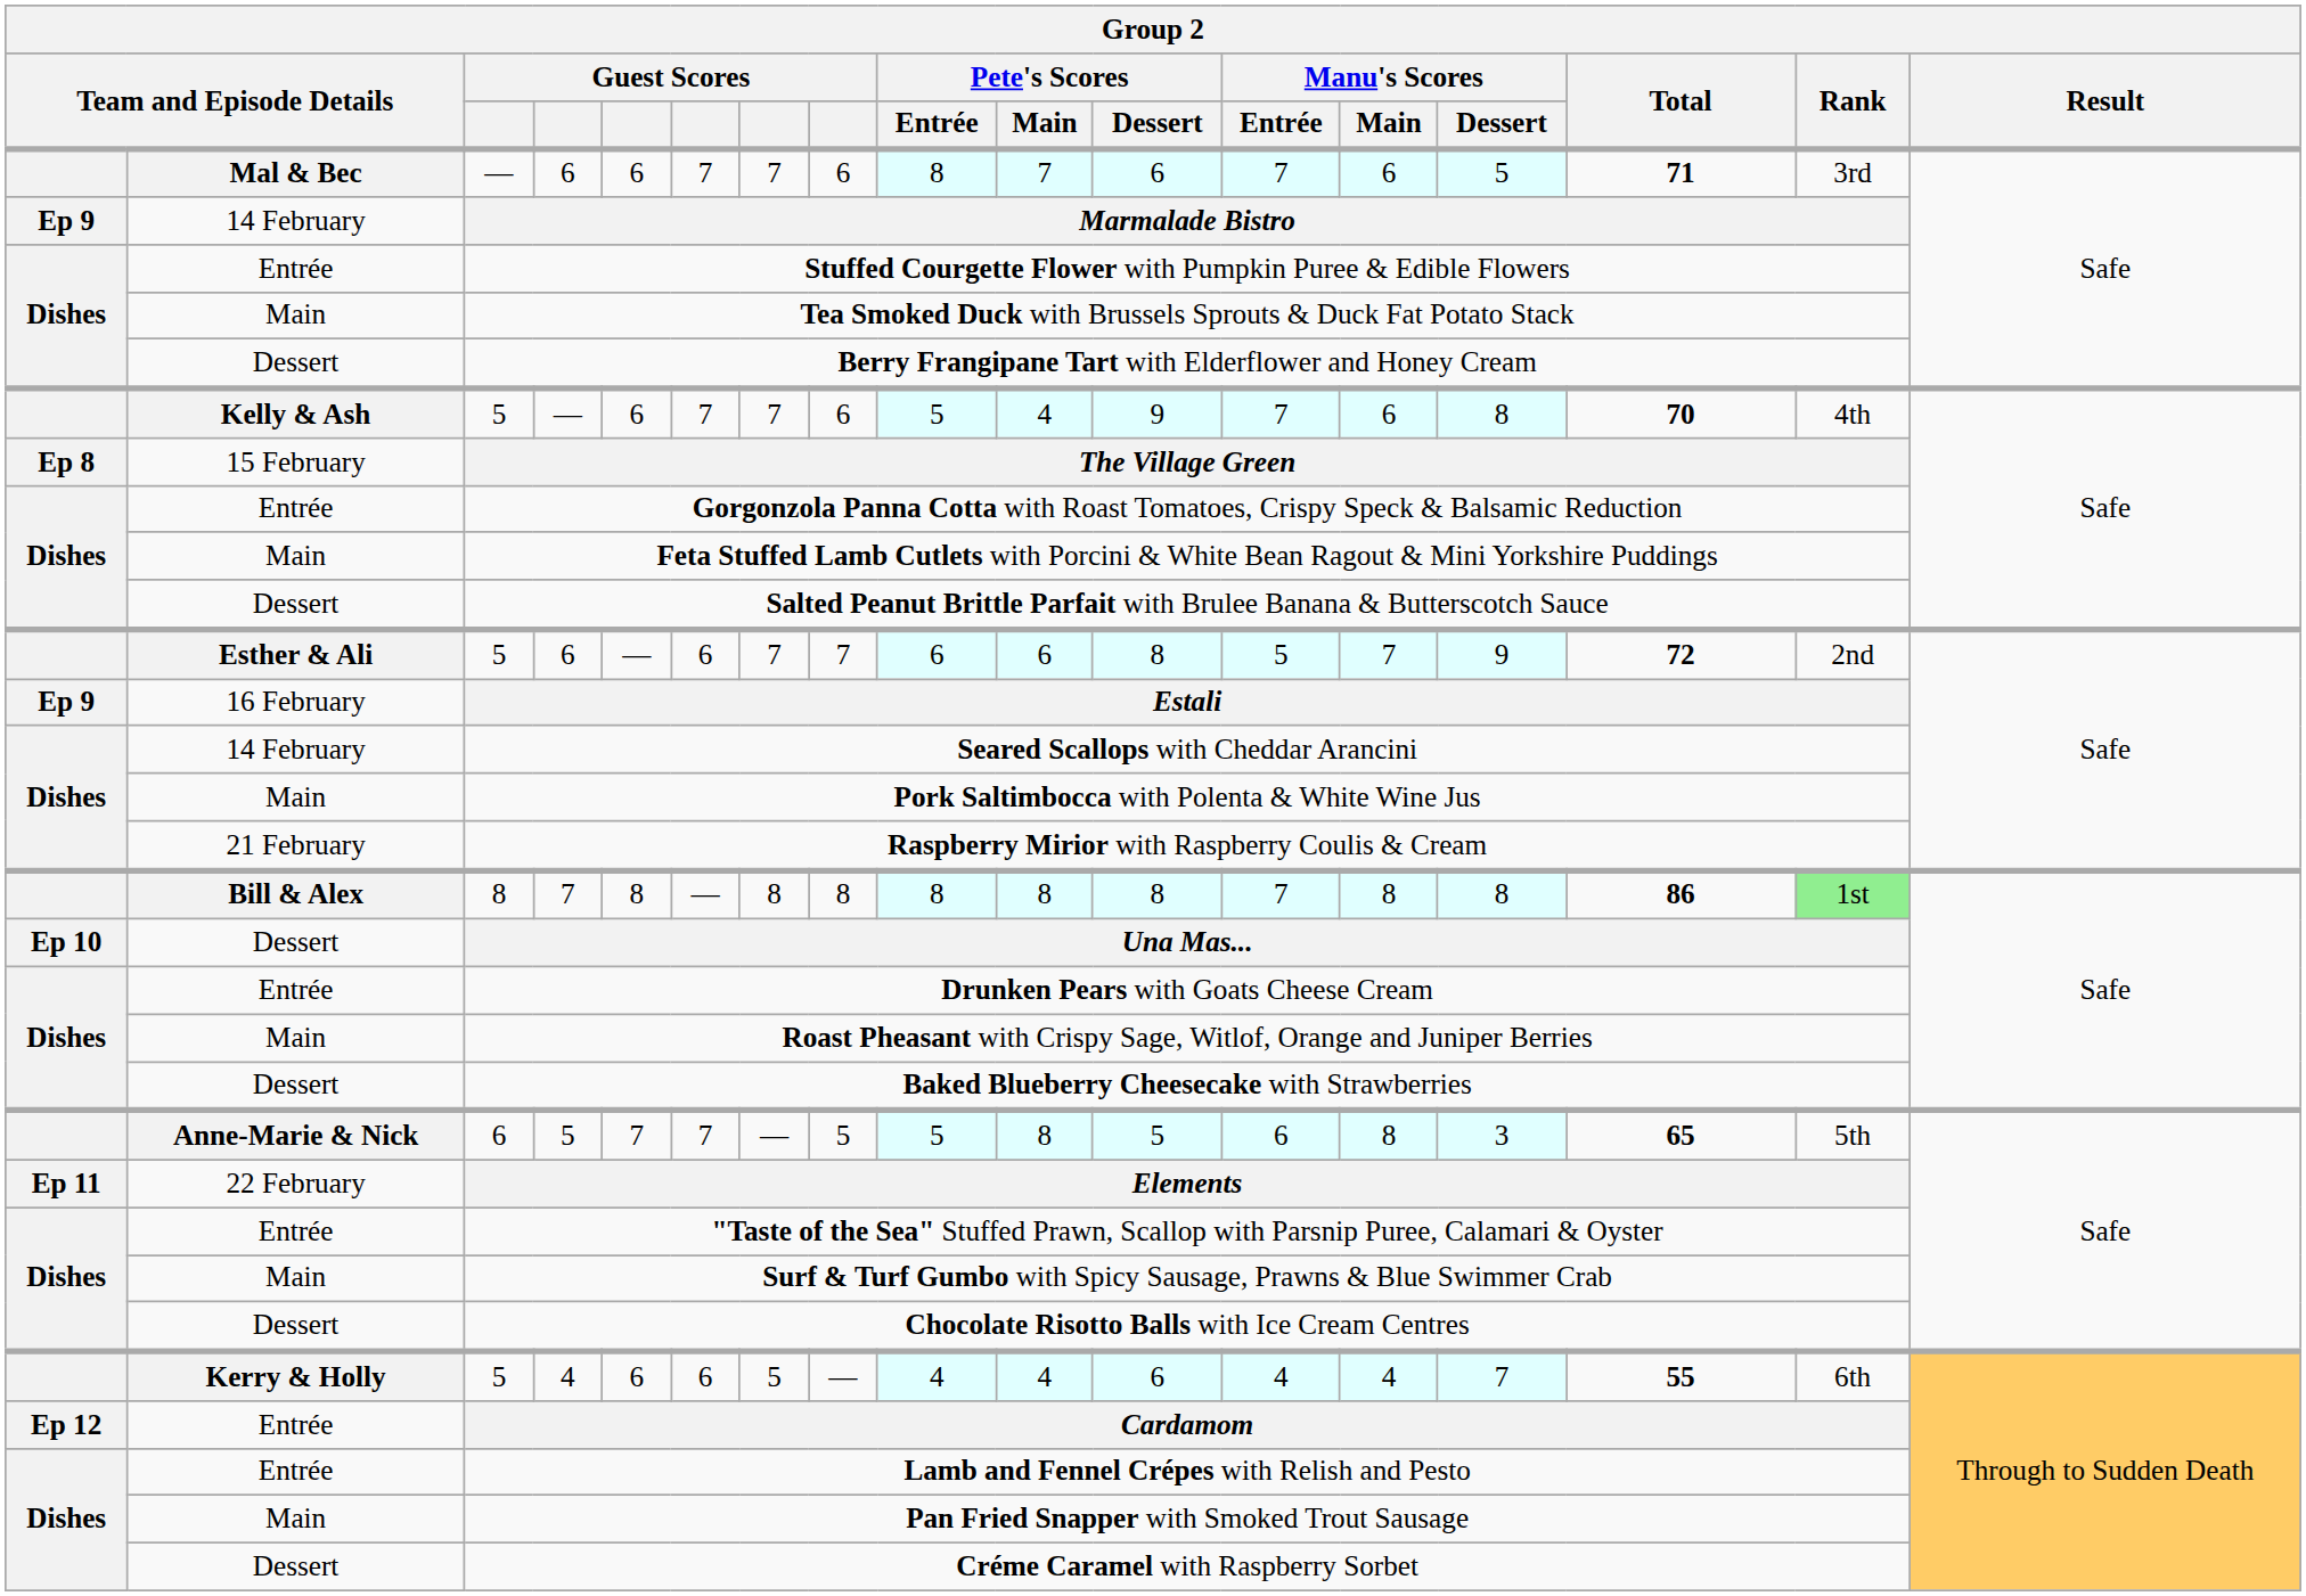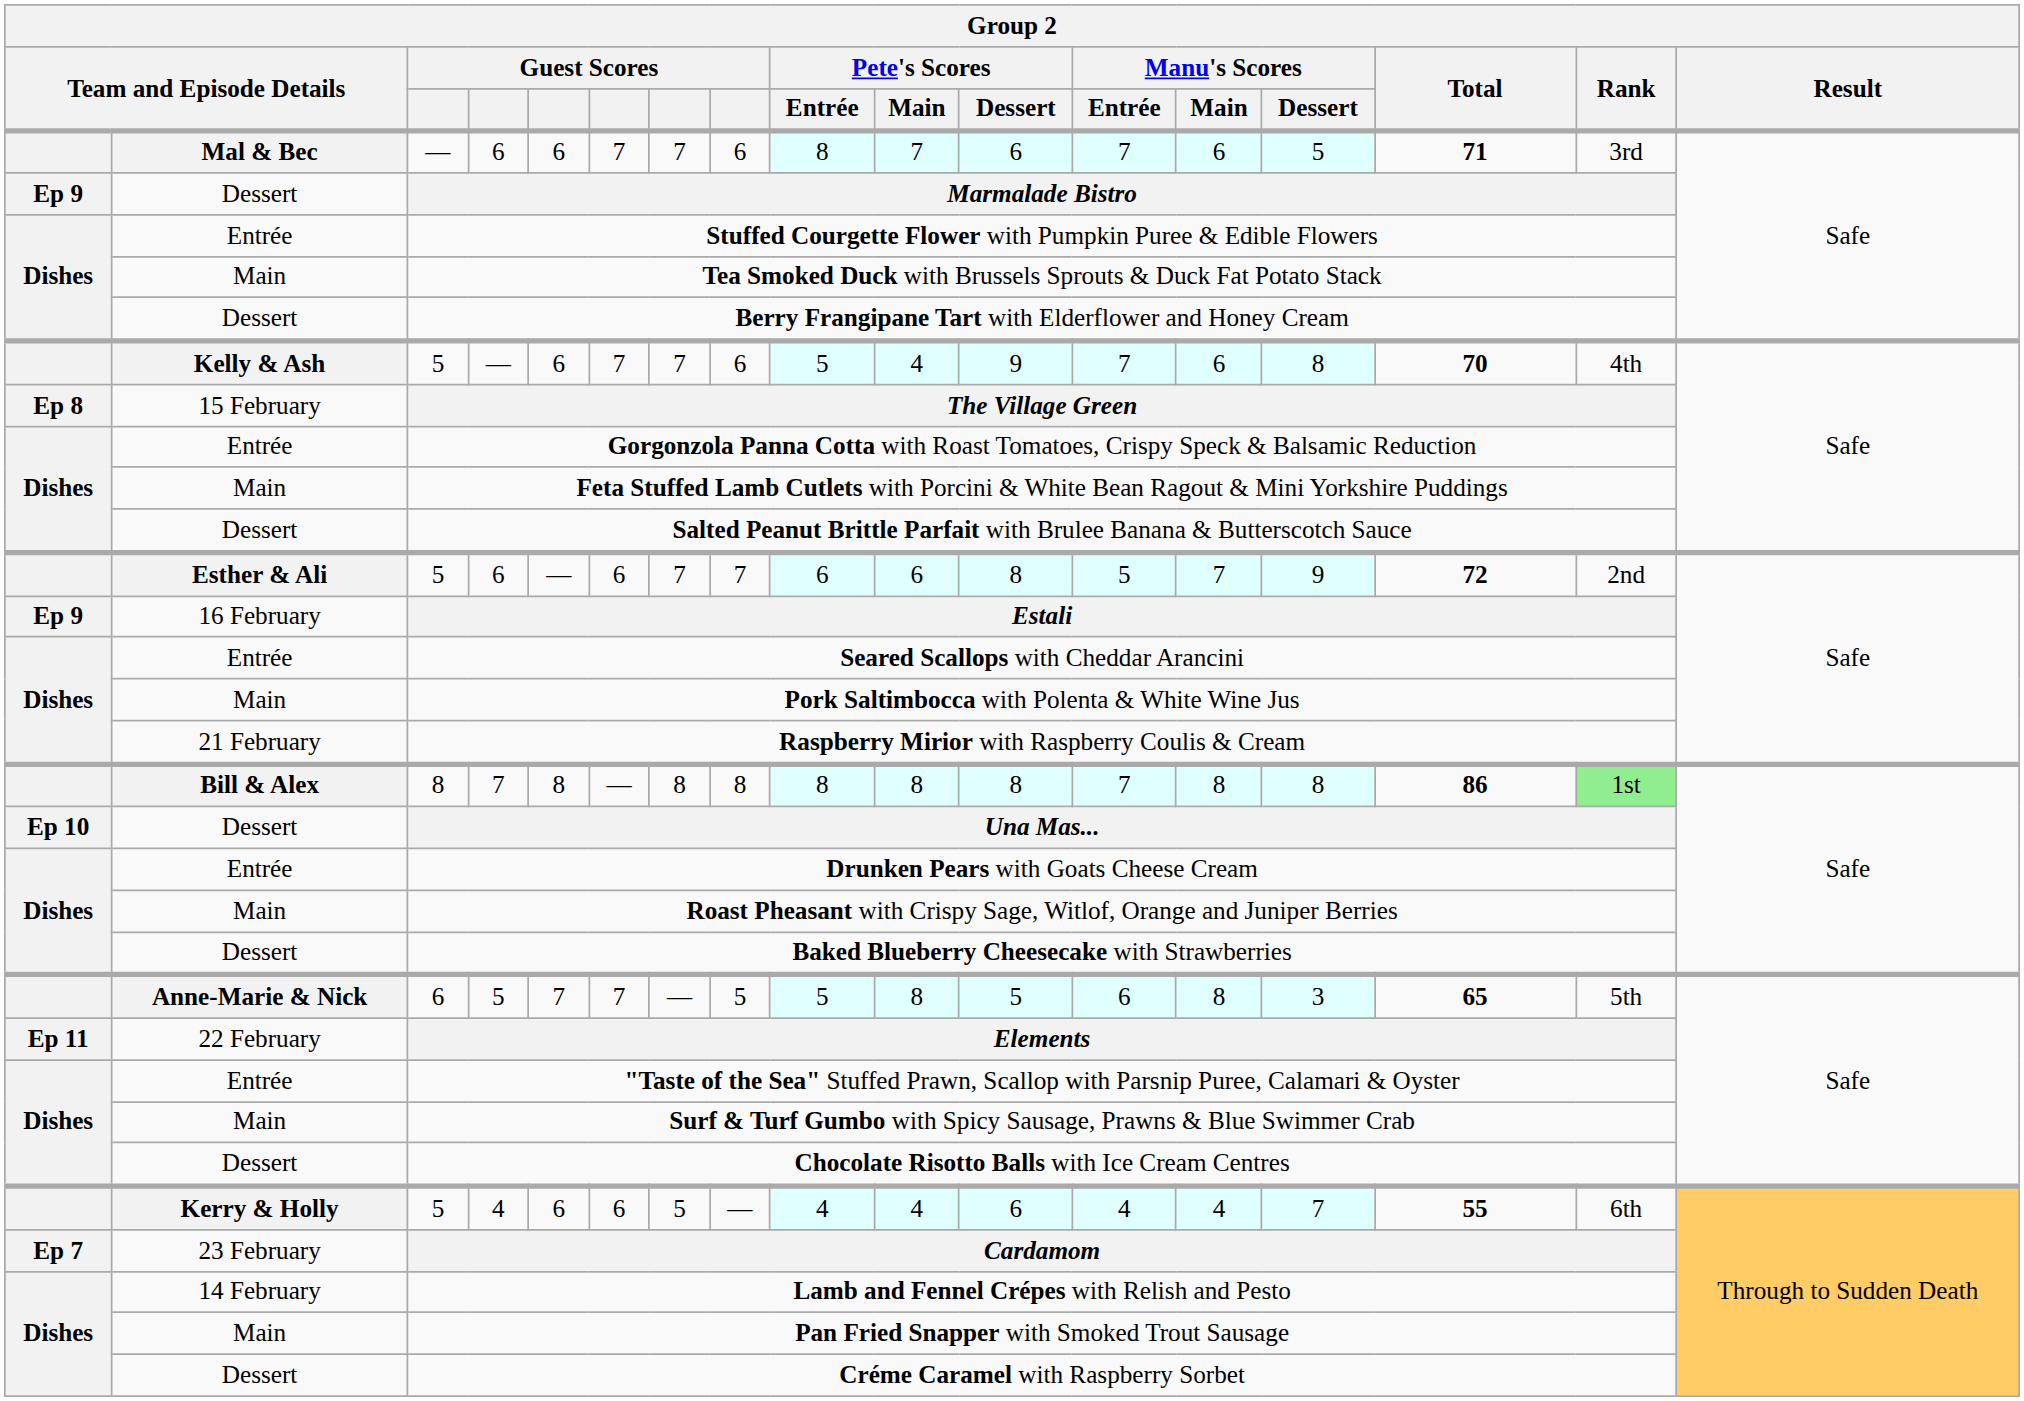Marmalade Bistro | column 2: 14 February -> Dessert
Seared Scallops with Cheddar Arancini | column 2: 14 February -> Entrée
Cardamom | column 1: Ep 12 -> Ep 7
Cardamom | column 2: Entrée -> 23 February
Lamb and Fennel Crépes with Relish and Pesto | column 2: Entrée -> 14 February
